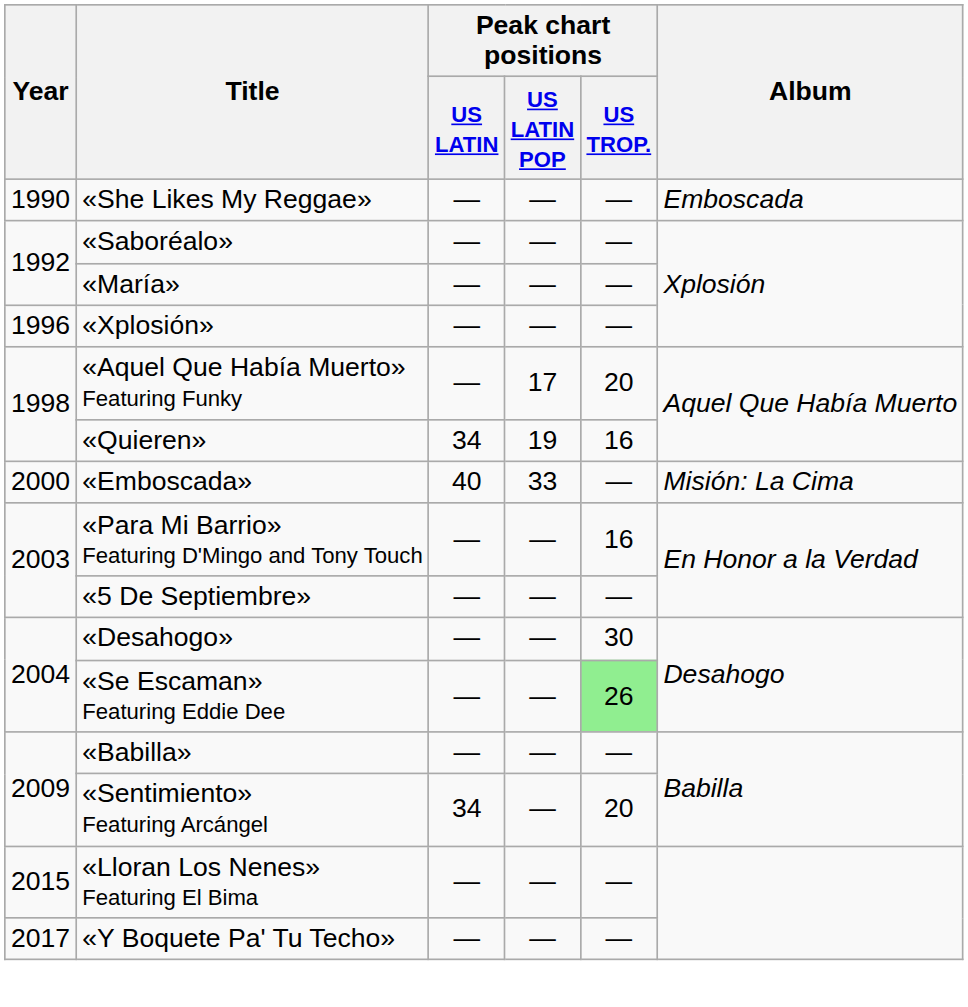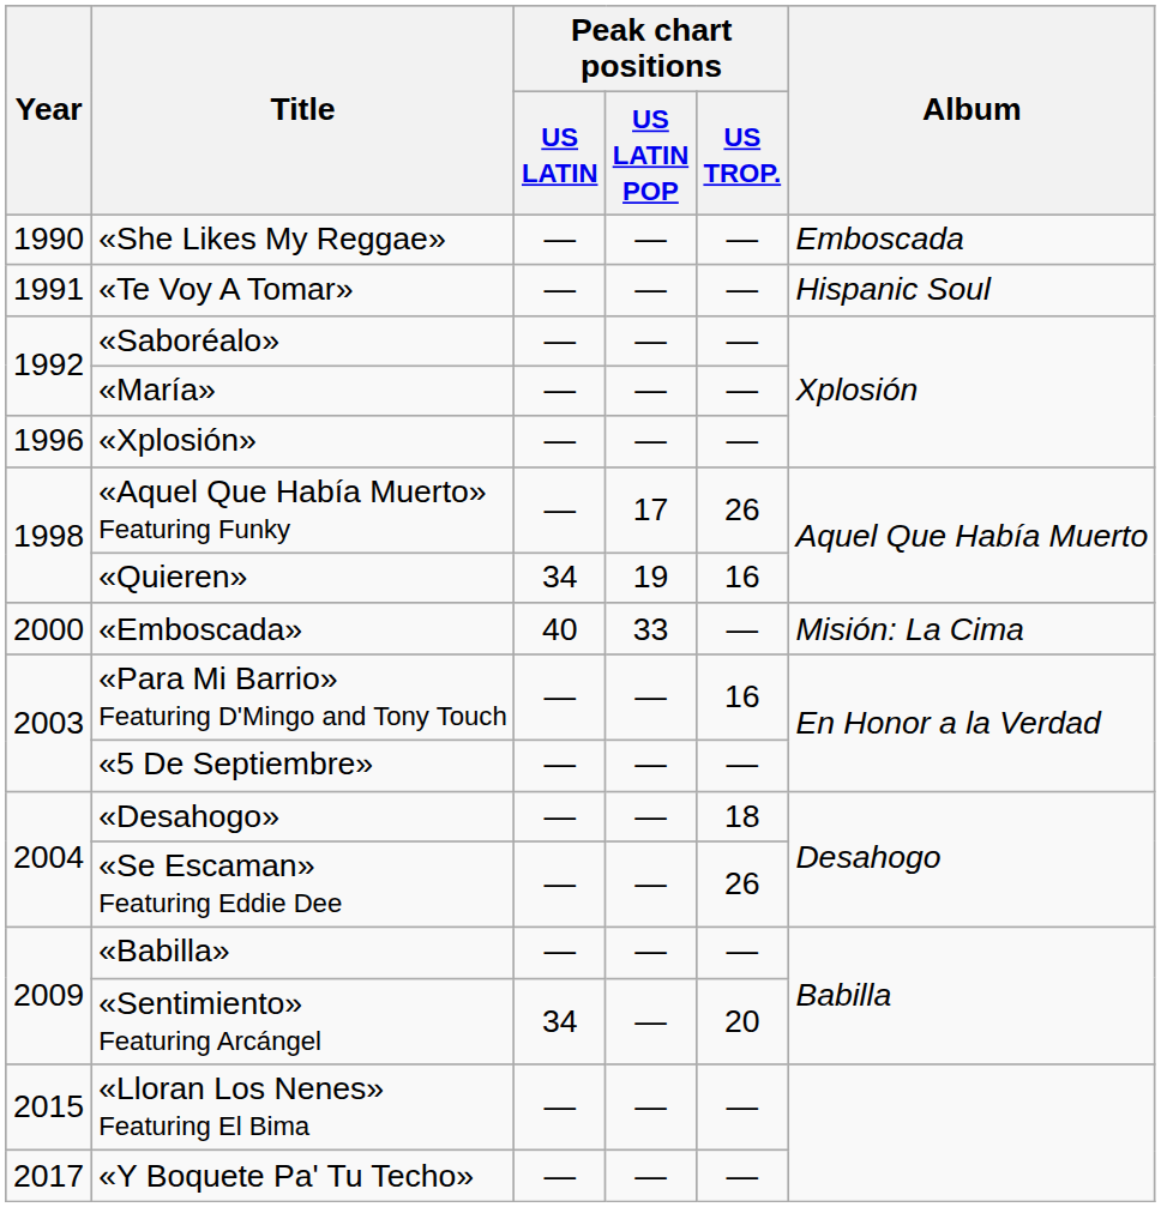+ row: 1991 | «Te Voy A Tomar» | — | — | — | Hispanic Soul
«Aquel Que Había Muerto» Featuring Funky | Peak chart positions / US TROP.: 20 -> 26
«Desahogo» | Peak chart positions / US TROP.: 30 -> 18
«Se Escaman» Featuring Eddie Dee | Peak chart positions / US TROP.: lightgreen background -> no background
